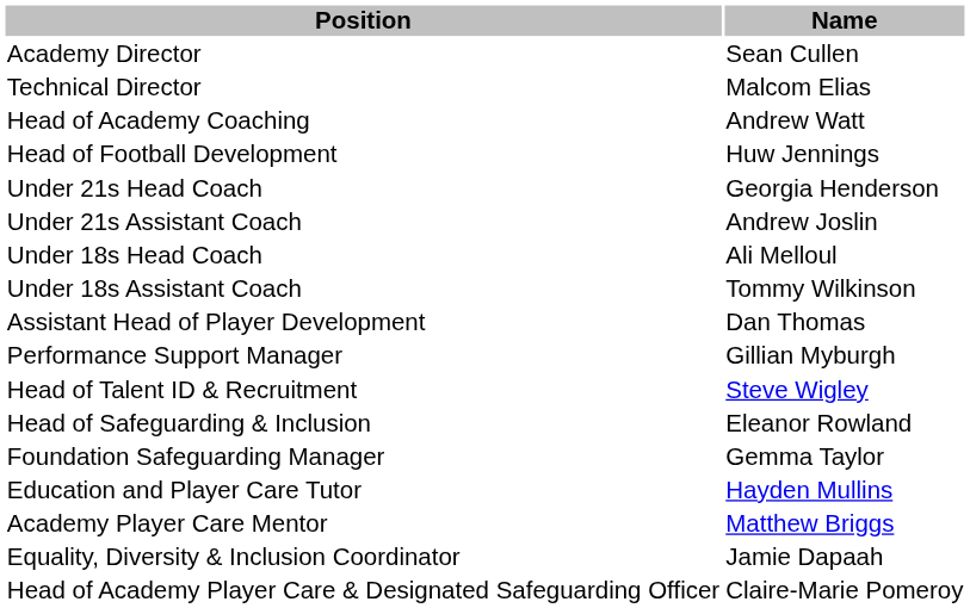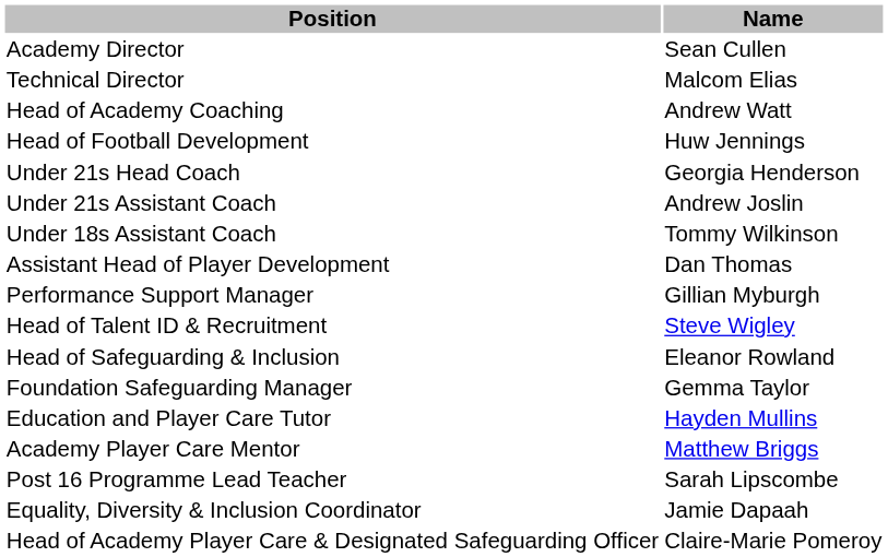- row: Under 18s Head Coach | Ali Melloul
+ row: Post 16 Programme Lead Teacher | Sarah Lipscombe
